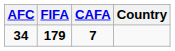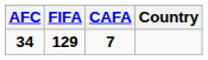34 | FIFA: 179 -> 129
